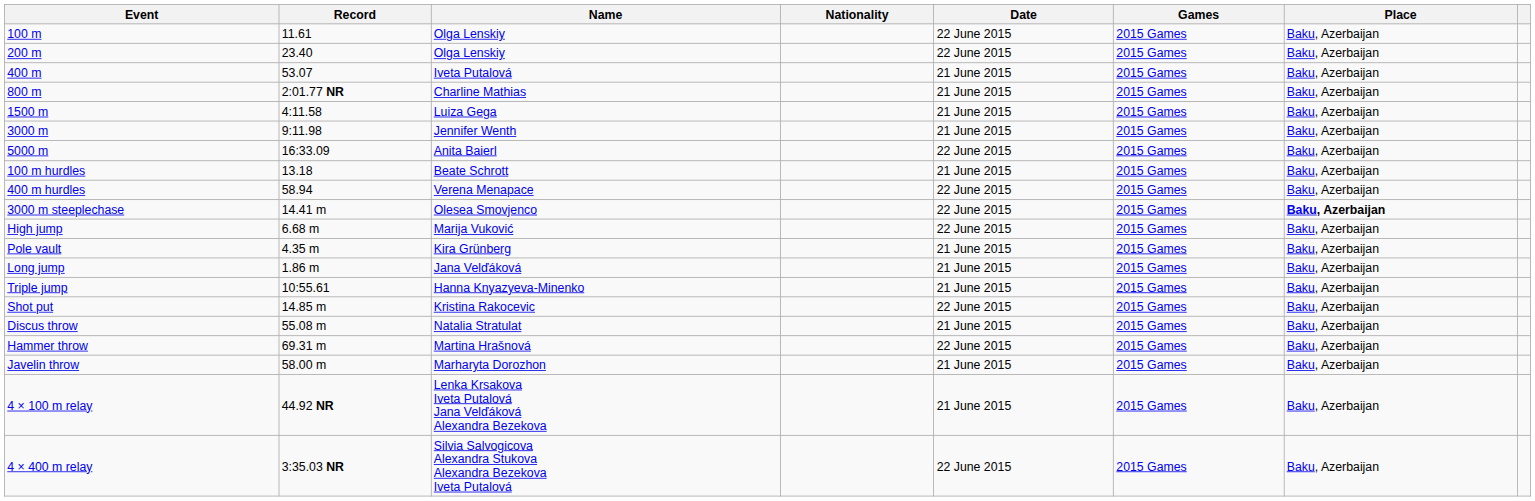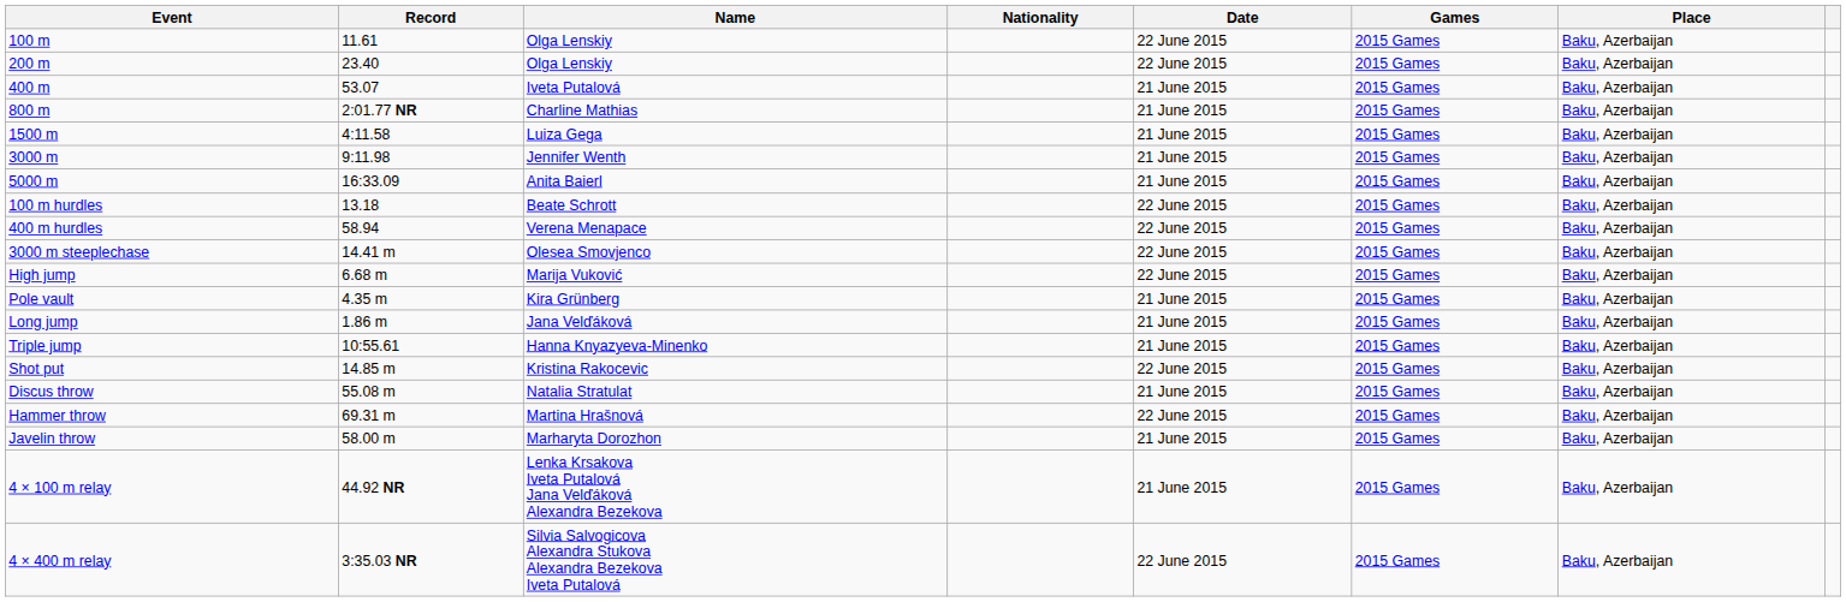5000 m | Date: 22 June 2015 -> 21 June 2015
100 m hurdles | Date: 21 June 2015 -> 22 June 2015
3000 m steeplechase | Place: bold -> normal
